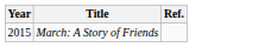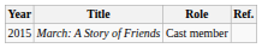+ column: Role | Cast member
